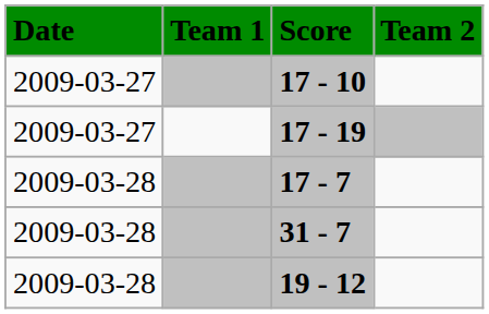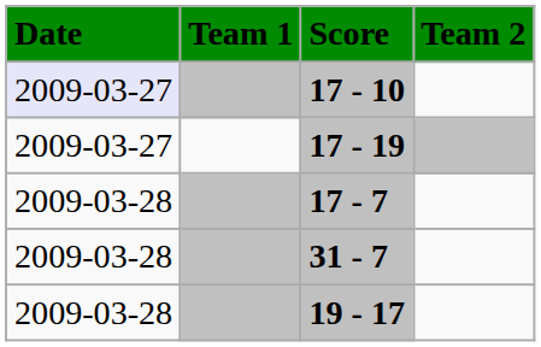17 - 10 | Date: no background -> lavender background
+ row: 2009-03-28 | 19 - 17
- row: 2009-03-28 | 19 - 12
